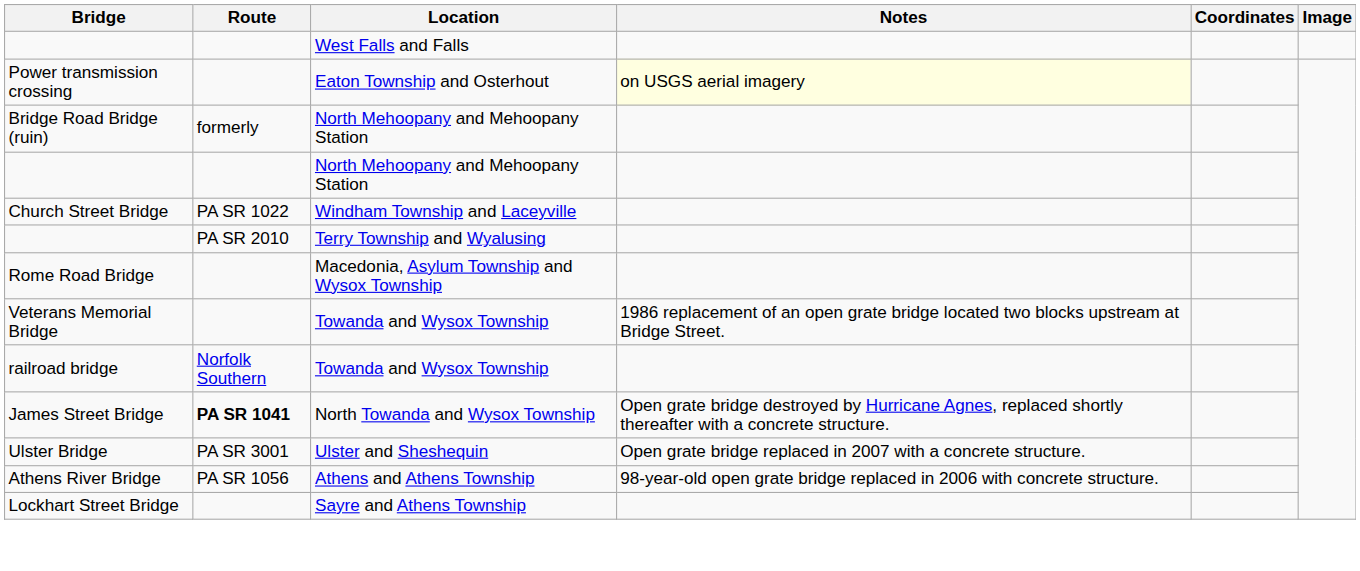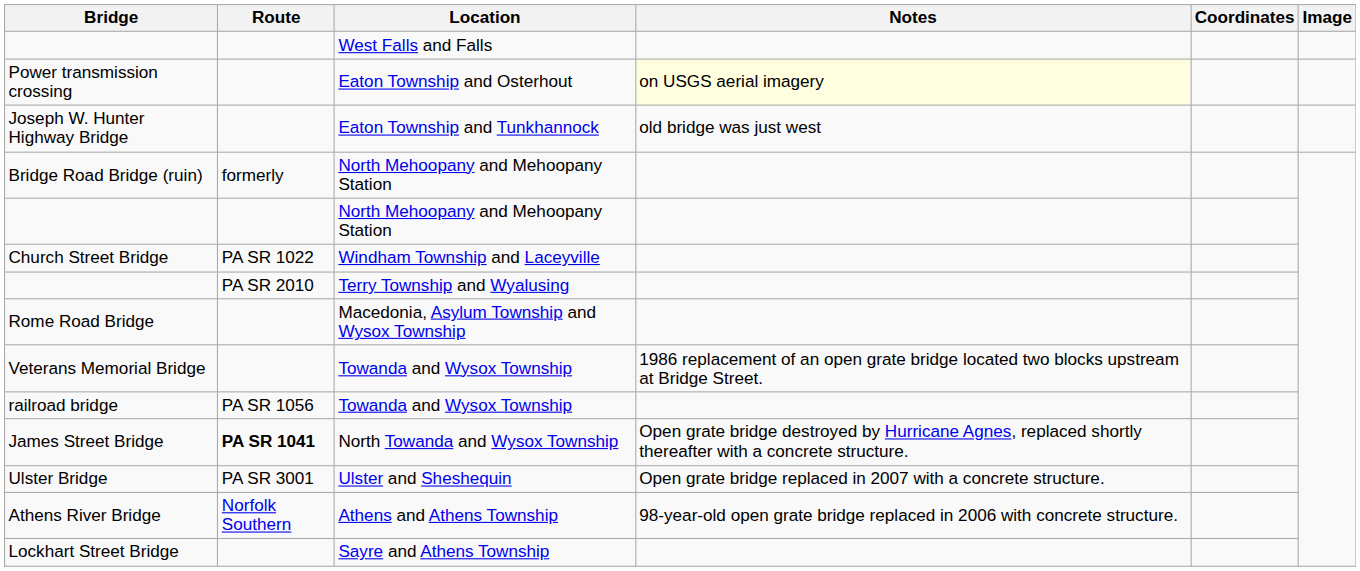+ row: Joseph W. Hunter Highway Bridge | Eaton Township and Tunkhannock | old bridge was just west
railroad bridge | Route: Norfolk Southern -> PA SR 1056
Athens River Bridge | Route: PA SR 1056 -> Norfolk Southern
